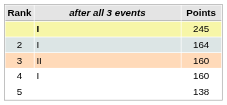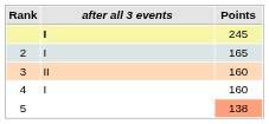2 | Points: 164 -> 165
5 | Points: no background -> lightsalmon background
